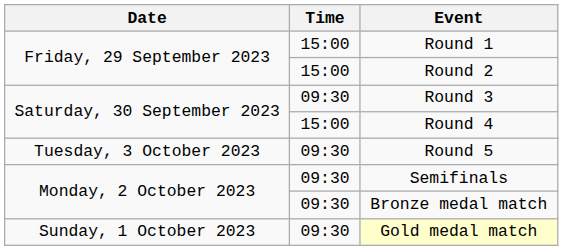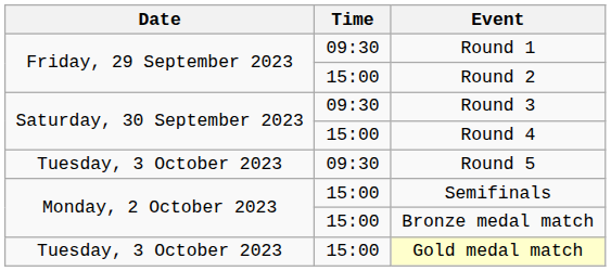Round 1 | Time: 15:00 -> 09:30
Semifinals | Time: 09:30 -> 15:00
Bronze medal match | Time: 09:30 -> 15:00
Gold medal match | Date: Sunday, 1 October 2023 -> Tuesday, 3 October 2023
Gold medal match | Time: 09:30 -> 15:00
